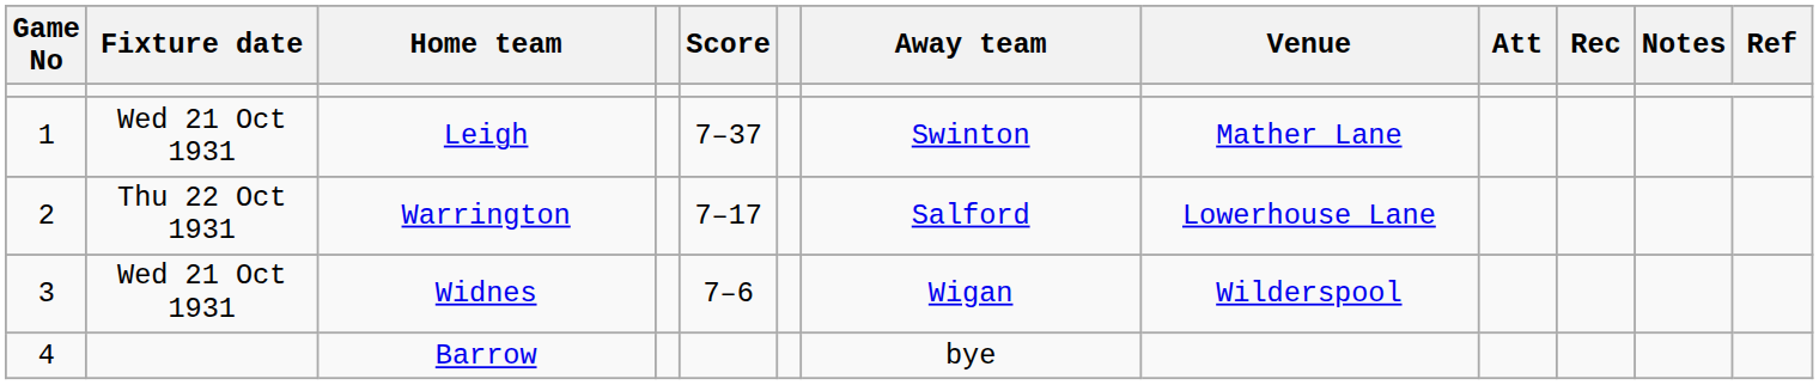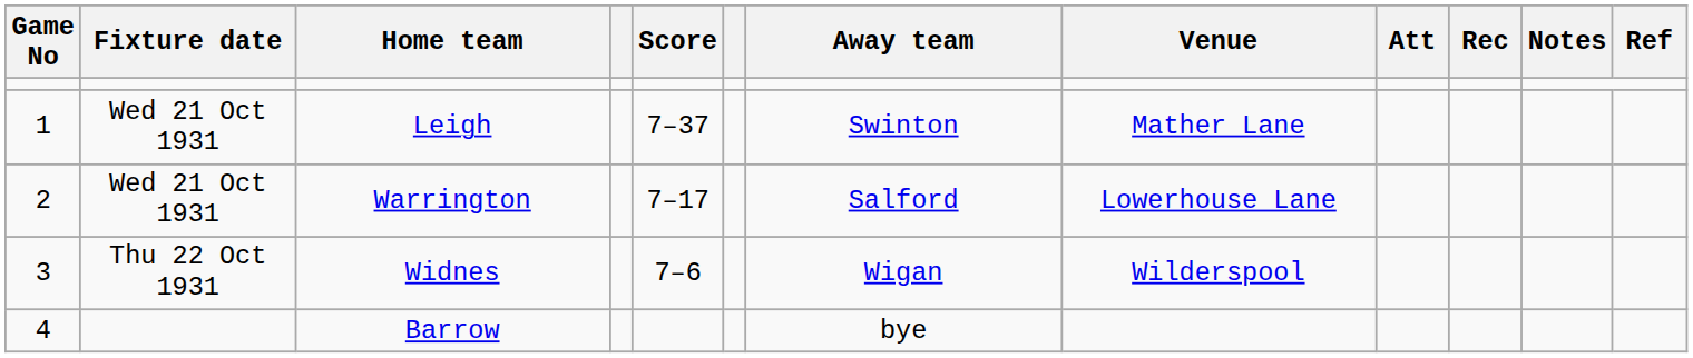Warrington | Fixture date: Thu 22 Oct 1931 -> Wed 21 Oct 1931
Widnes | Fixture date: Wed 21 Oct 1931 -> Thu 22 Oct 1931
